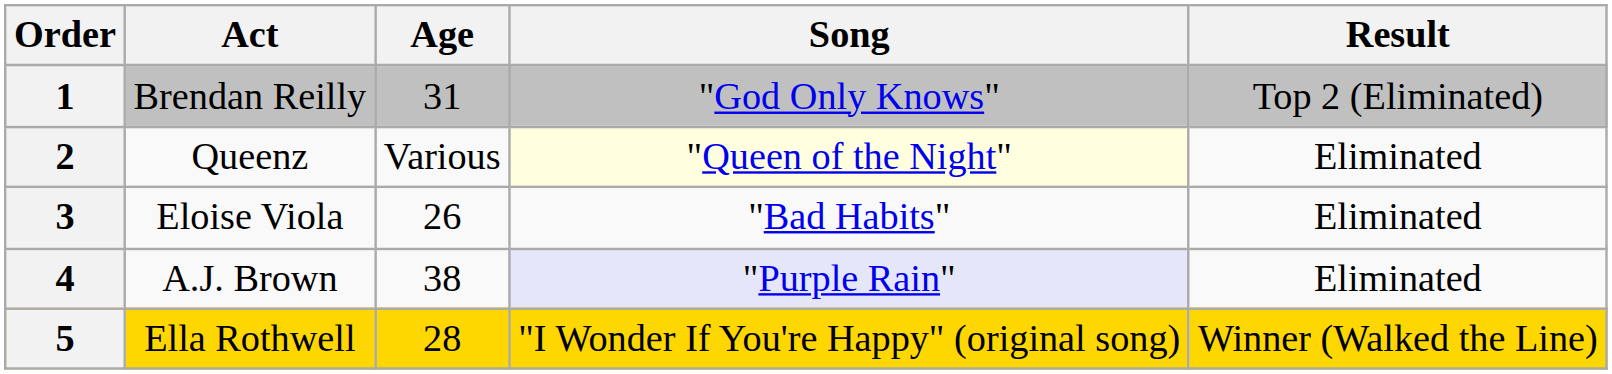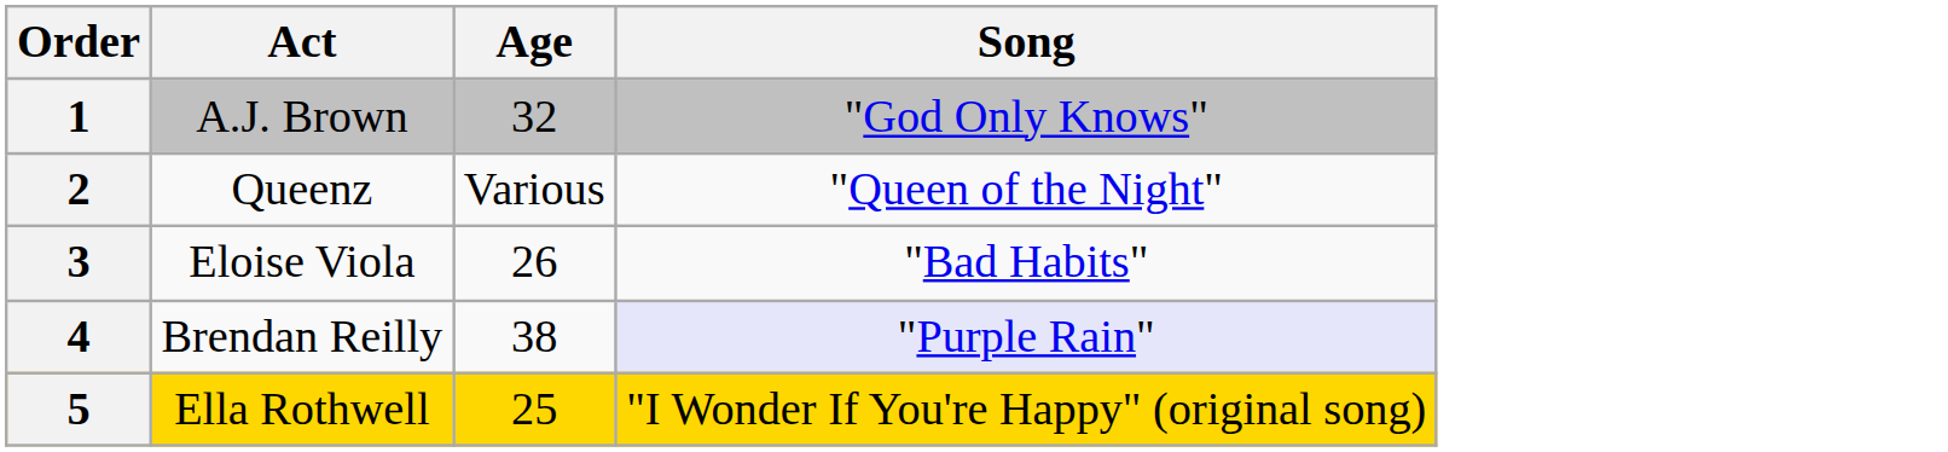- column: Result | Top 2 (Eliminated) | Eliminated | Eliminated | Eliminated | Winner (Walked the Line)
1 | Act: Brendan Reilly -> A.J. Brown
1 | Age: 31 -> 32
2 | Song: lightyellow background -> no background
4 | Act: A.J. Brown -> Brendan Reilly
5 | Age: 28 -> 25
